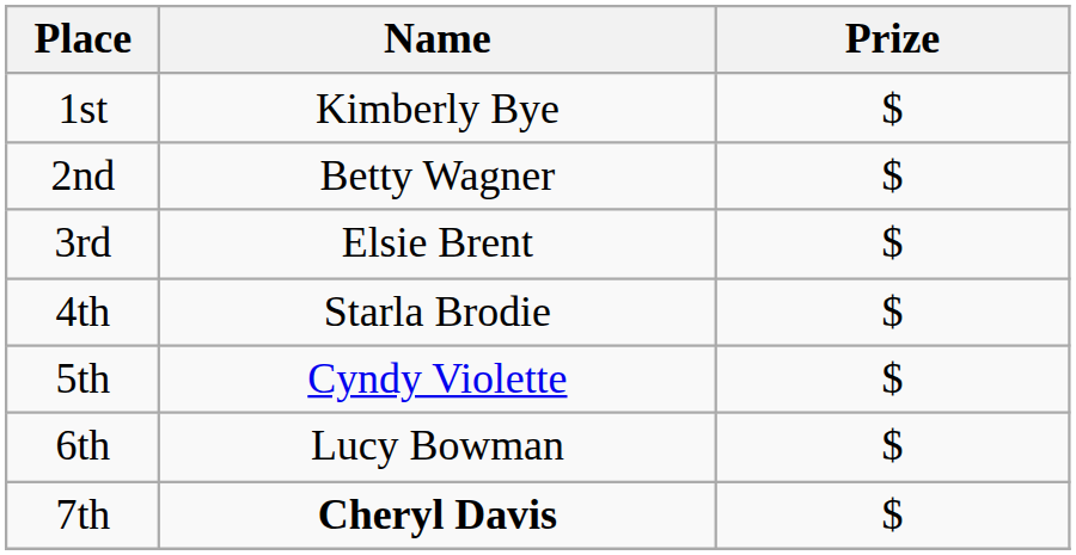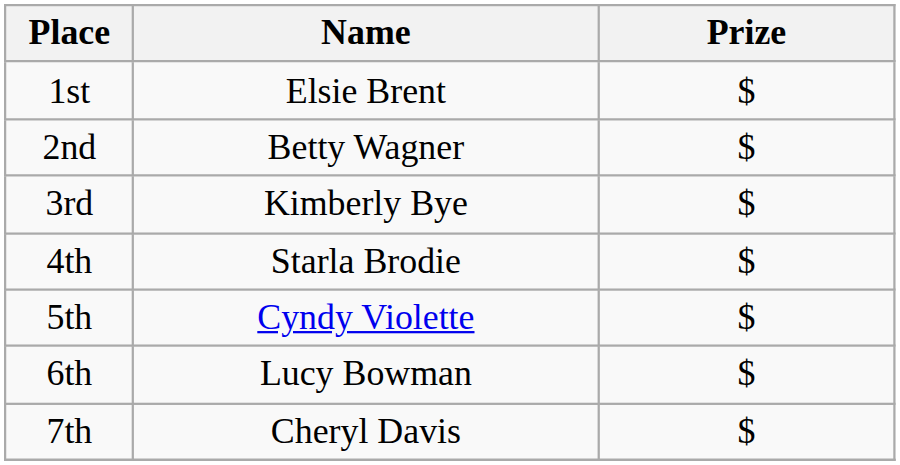1st | Name: Kimberly Bye -> Elsie Brent
3rd | Name: Elsie Brent -> Kimberly Bye
7th | Name: bold -> normal
